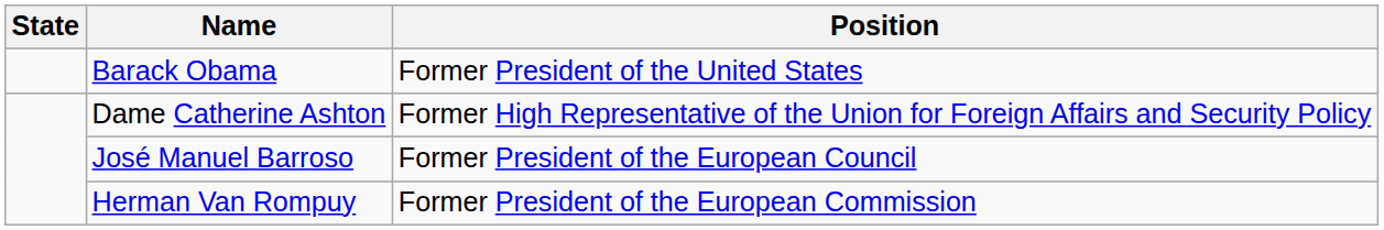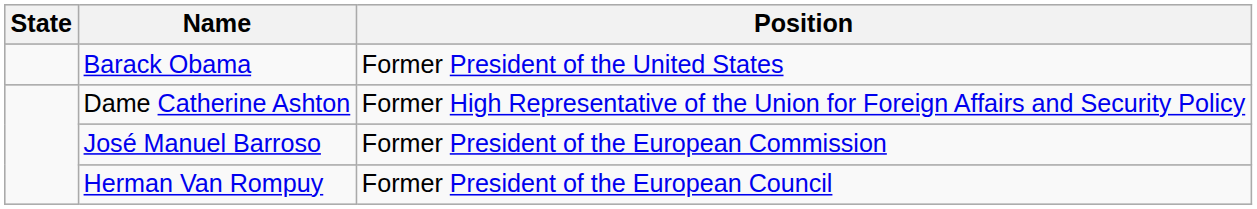José Manuel Barroso | Position: Former President of the European Council -> Former President of the European Commission
Herman Van Rompuy | Position: Former President of the European Commission -> Former President of the European Council
